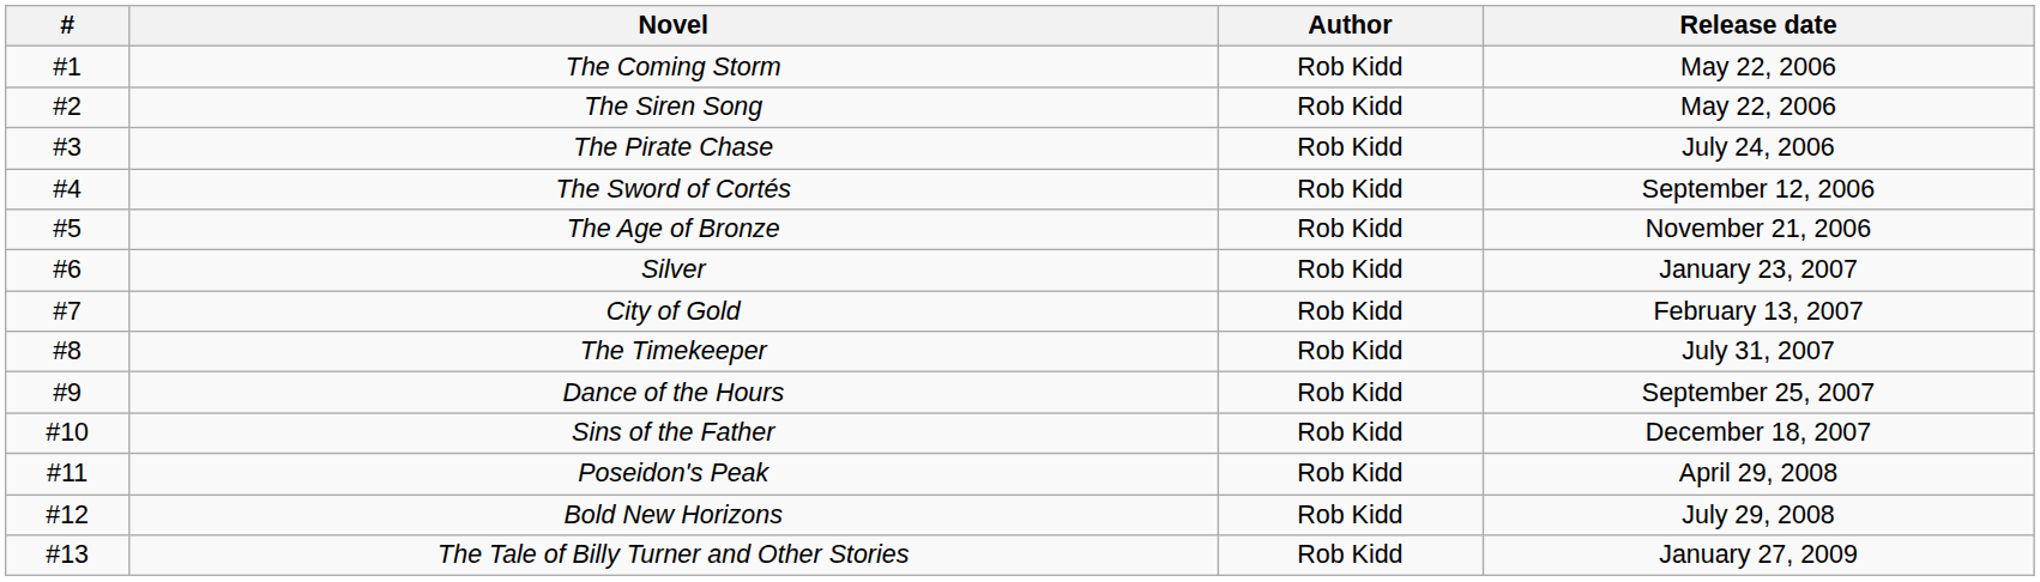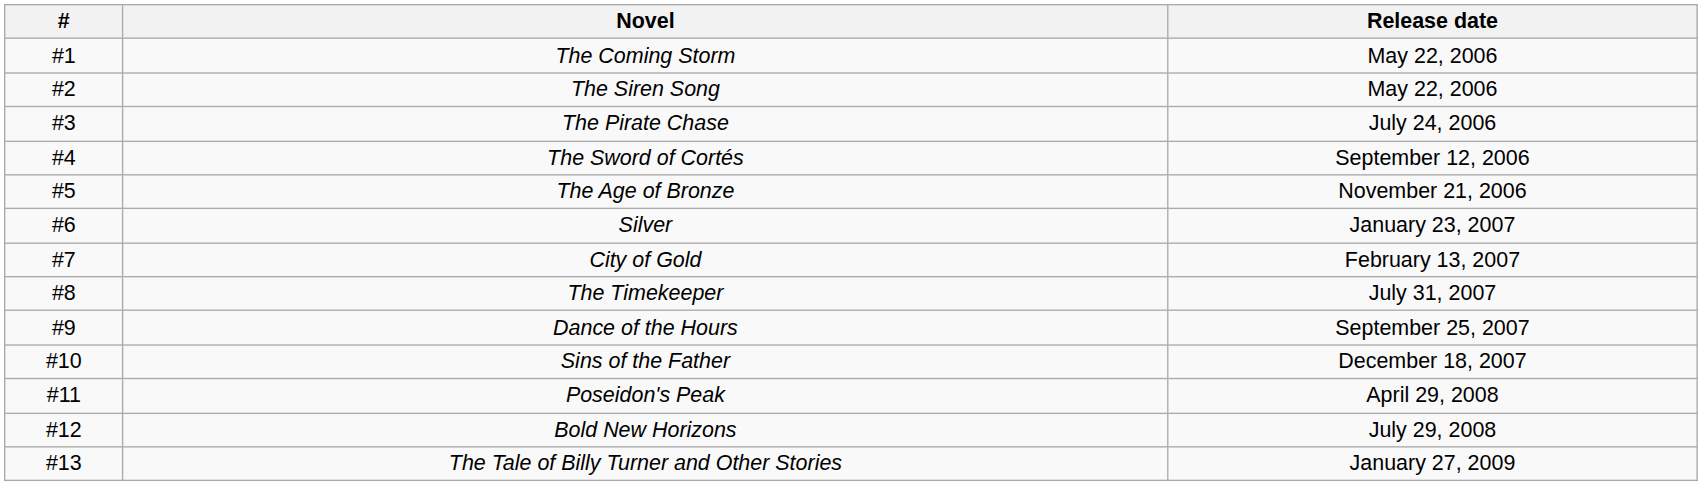- column: Author | Rob Kidd | Rob Kidd | Rob Kidd | Rob Kidd | Rob Kidd | Rob Kidd | Rob Kidd | Rob Kidd | Rob Kidd | Rob Kidd | Rob Kidd | Rob Kidd | Rob Kidd
